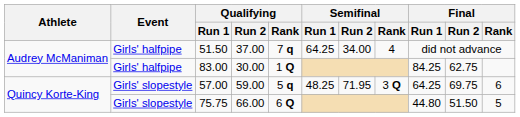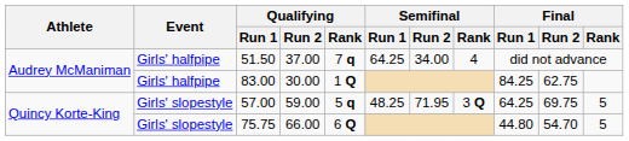57.00 | Final / Rank: 6 -> 5
75.75 | Final / Run 2: 51.50 -> 54.70
